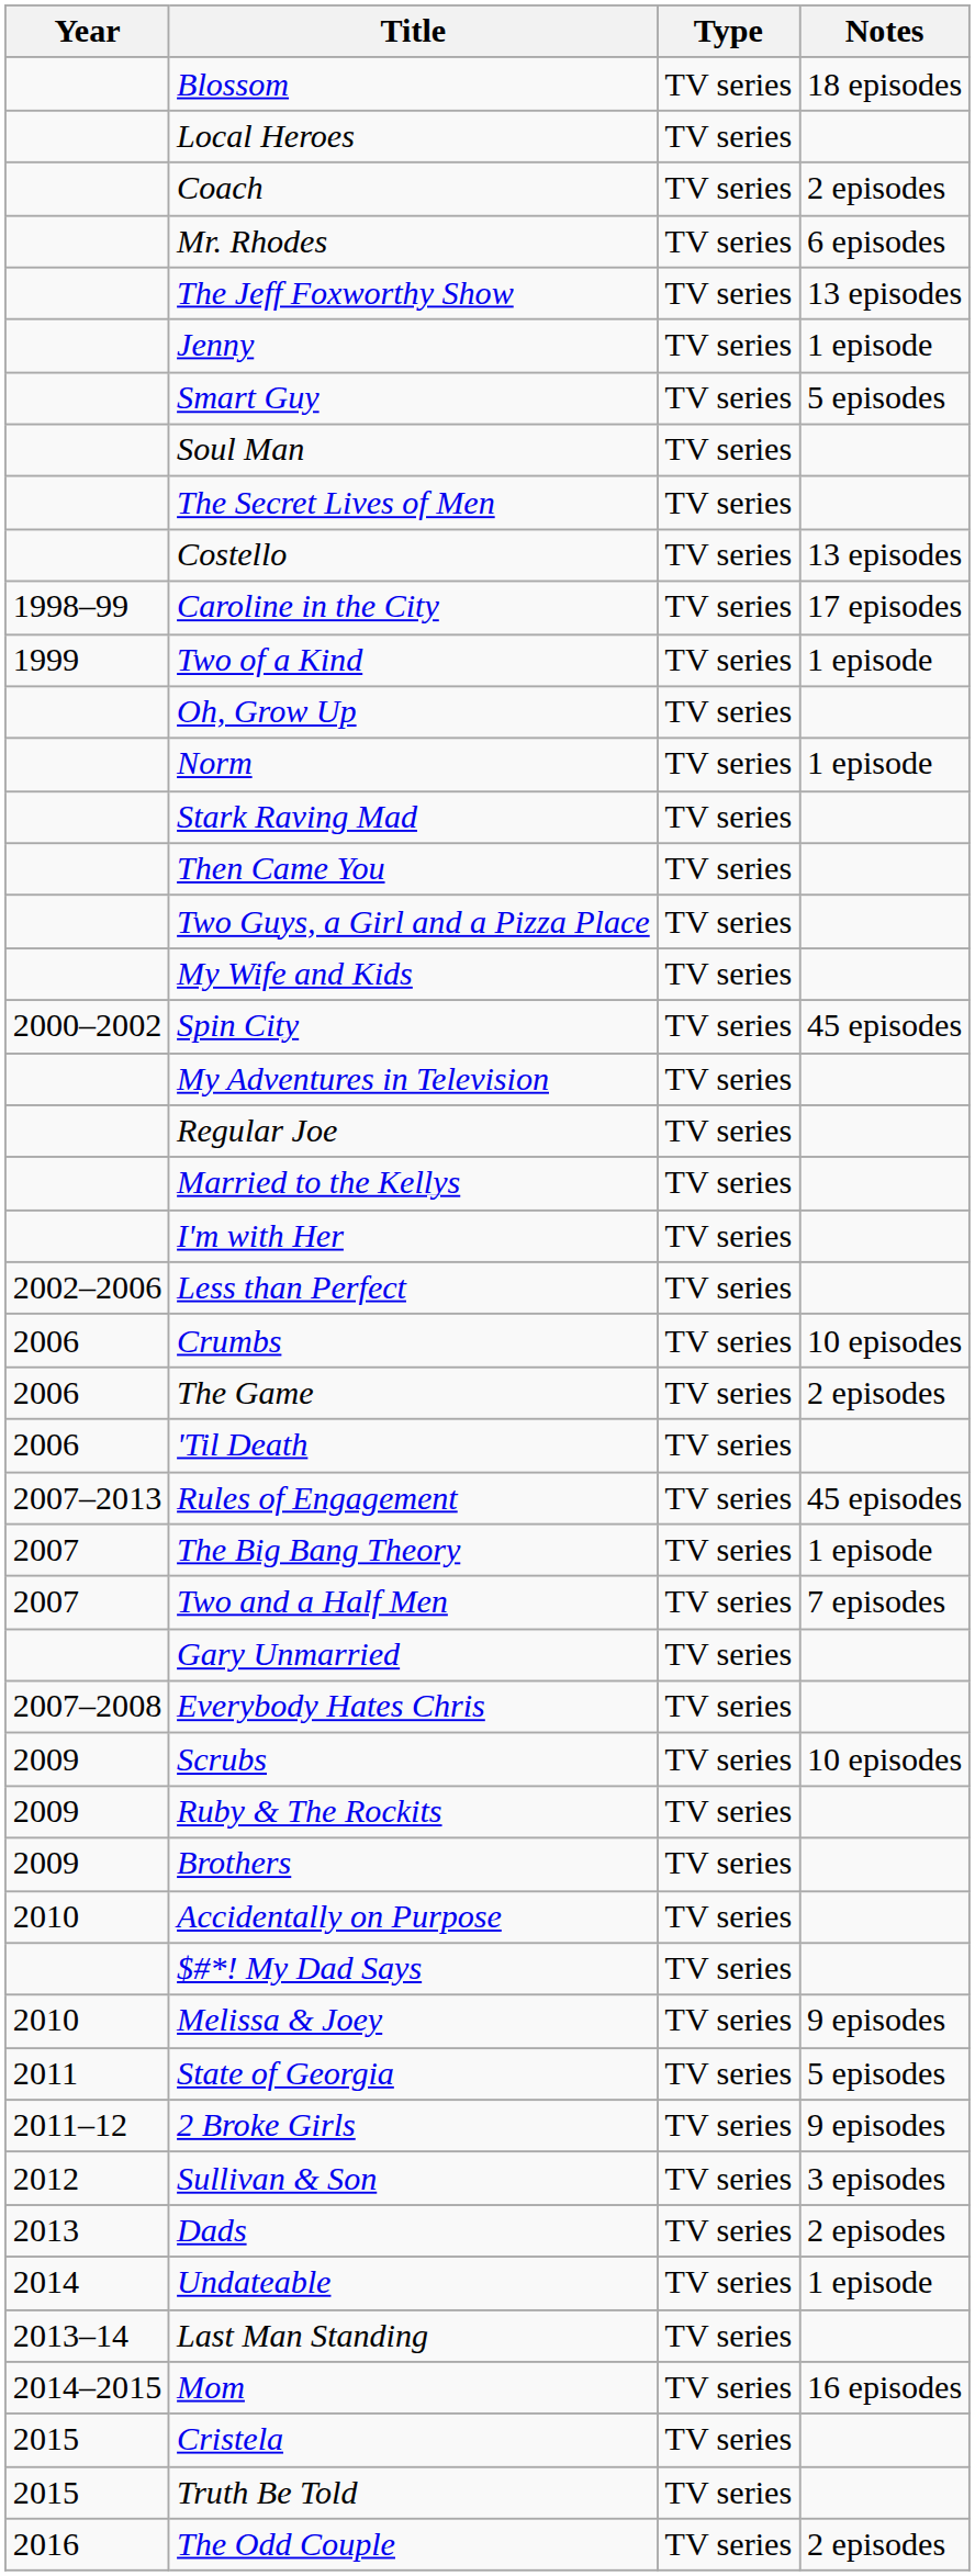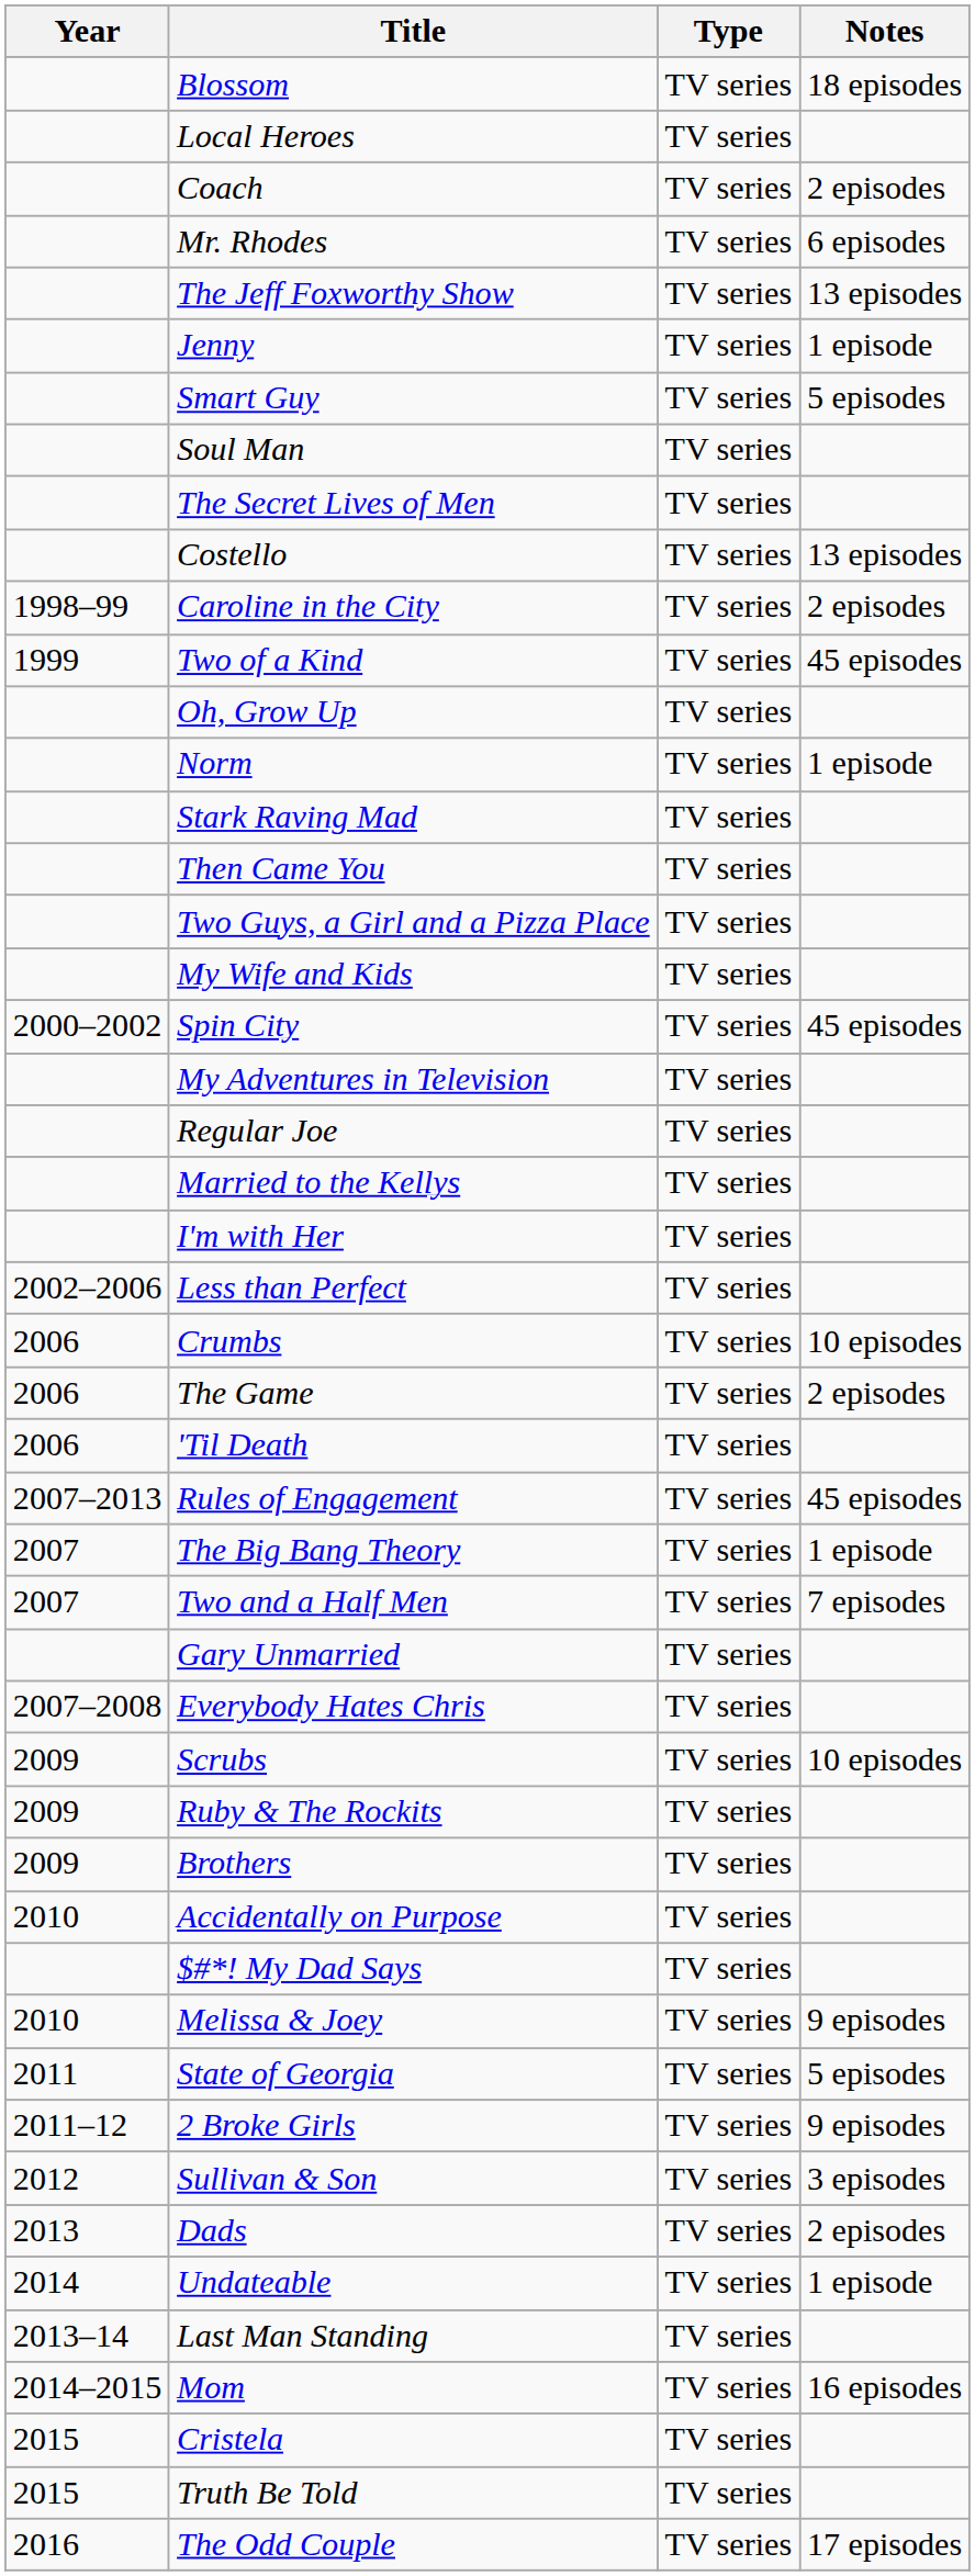Caroline in the City | Notes: 17 episodes -> 2 episodes
Two of a Kind | Notes: 1 episode -> 45 episodes
The Odd Couple | Notes: 2 episodes -> 17 episodes
